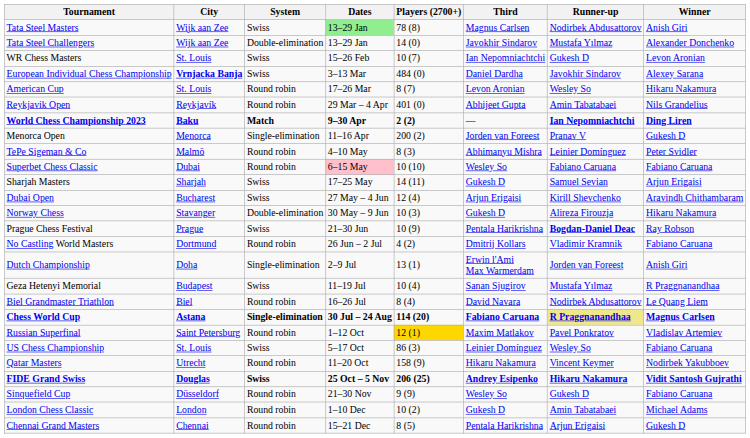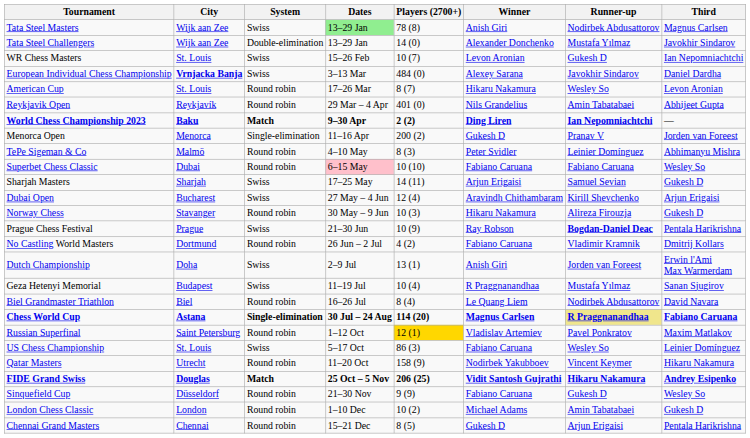columns swapped: Winner <-> Third
Norway Chess | System: Double-elimination -> Round robin
Dutch Championship | System: Single-elimination -> Swiss
FIDE Grand Swiss | System: Swiss -> Match
